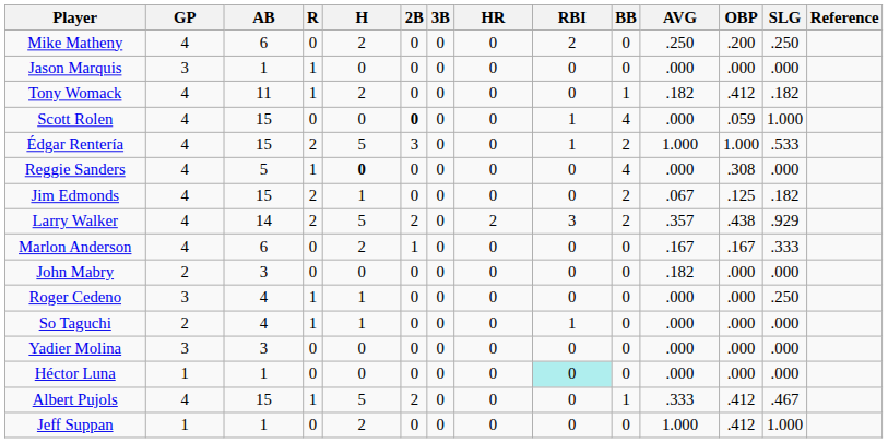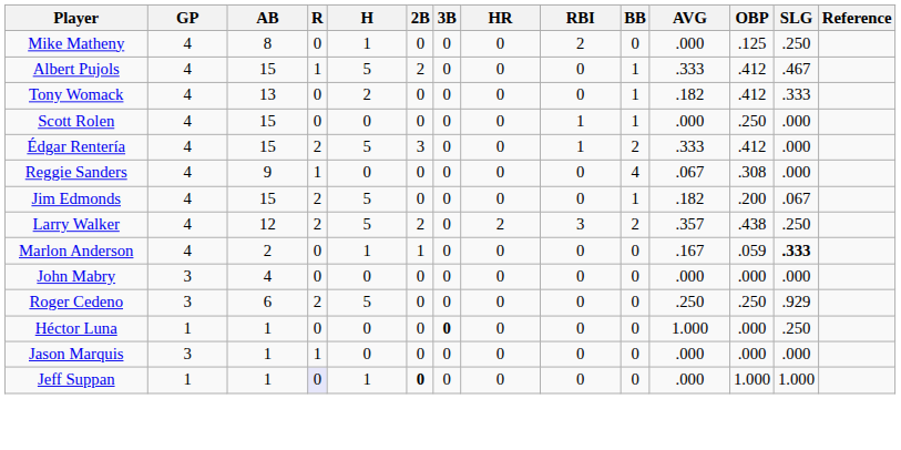Mike Matheny | AB: 6 -> 8
Mike Matheny | H: 2 -> 1
Mike Matheny | AVG: .250 -> .000
Mike Matheny | OBP: .200 -> .125
rows swapped: Albert Pujols <-> Jason Marquis
Tony Womack | AB: 11 -> 13
Tony Womack | R: 1 -> 0
Tony Womack | SLG: .182 -> .333
Scott Rolen | 2B: bold -> normal
Scott Rolen | BB: 4 -> 1
Scott Rolen | OBP: .059 -> .250
Scott Rolen | SLG: 1.000 -> .000
Édgar Rentería | AVG: 1.000 -> .333
Édgar Rentería | OBP: 1.000 -> .412
Édgar Rentería | SLG: .533 -> .000
Reggie Sanders | AB: 5 -> 9
Reggie Sanders | H: bold -> normal
Reggie Sanders | AVG: .000 -> .067
Jim Edmonds | H: 1 -> 5
Jim Edmonds | BB: 2 -> 1
Jim Edmonds | AVG: .067 -> .182
Jim Edmonds | OBP: .125 -> .200
Jim Edmonds | SLG: .182 -> .067
Larry Walker | AB: 14 -> 12
Larry Walker | SLG: .929 -> .250
Marlon Anderson | AB: 6 -> 2
Marlon Anderson | H: 2 -> 1
Marlon Anderson | OBP: .167 -> .059
Marlon Anderson | SLG: normal -> bold
John Mabry | GP: 2 -> 3
John Mabry | AB: 3 -> 4
John Mabry | AVG: .182 -> .000
Roger Cedeno | AB: 4 -> 6
Roger Cedeno | R: 1 -> 2
Roger Cedeno | H: 1 -> 5
Roger Cedeno | AVG: .000 -> .250
Roger Cedeno | OBP: .000 -> .250
Roger Cedeno | SLG: .250 -> .929
- row: So Taguchi | 2 | 4 | 1 | 1 | 0 | 0 | 0 | 1 | 0 | .000 | .000 | .000
- row: Yadier Molina | 3 | 3 | 0 | 0 | 0 | 0 | 0 | 0 | 0 | .000 | .000 | .000
Héctor Luna | 3B: normal -> bold
Héctor Luna | RBI: paleturquoise background -> no background
Héctor Luna | AVG: .000 -> 1.000
Héctor Luna | SLG: .000 -> .250
Jeff Suppan | R: no background -> lavender background
Jeff Suppan | H: 2 -> 1
Jeff Suppan | 2B: normal -> bold
Jeff Suppan | AVG: 1.000 -> .000
Jeff Suppan | OBP: .412 -> 1.000
